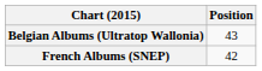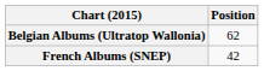Belgian Albums (Ultratop Wallonia) | Position: 43 -> 62
